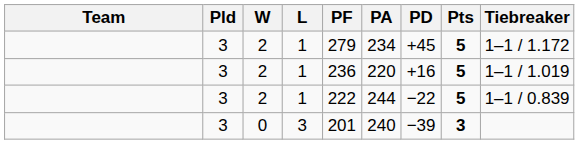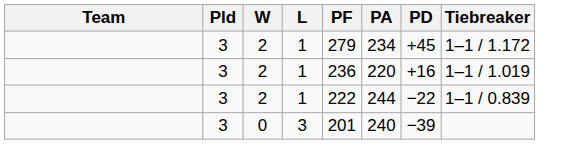- column: Pts | 5 | 5 | 5 | 3
